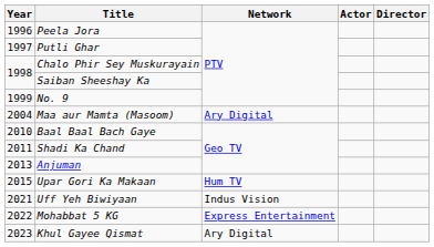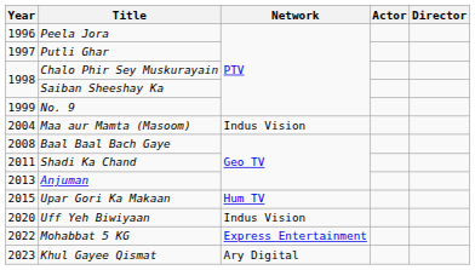Maa aur Mamta (Masoom) | Network: Ary Digital -> Indus Vision
Baal Baal Bach Gaye | Year: 2010 -> 2008
Uff Yeh Biwiyaan | Year: 2021 -> 2020
